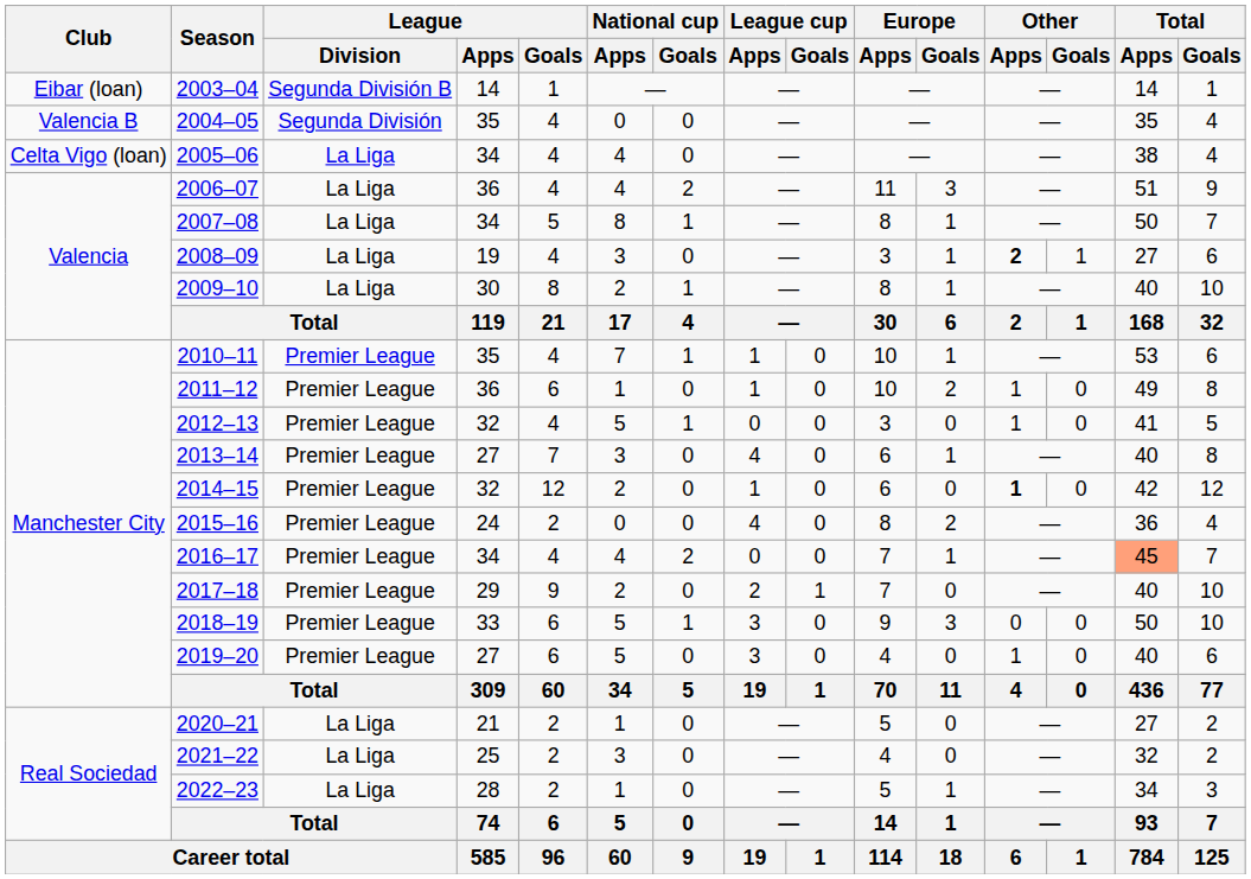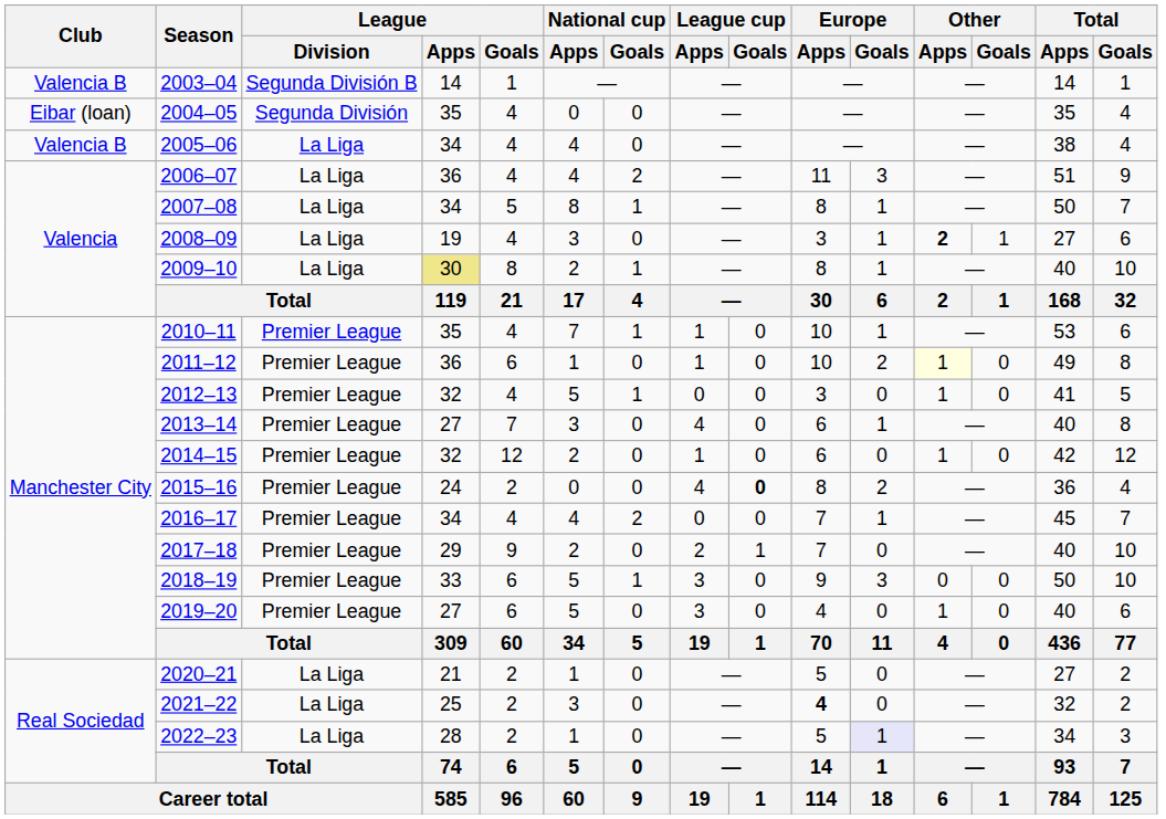2003–04 | Club: Eibar (loan) -> Valencia B
2004–05 | Club: Valencia B -> Eibar (loan)
2005–06 | Club: Celta Vigo (loan) -> Valencia B
2009–10 | League / Apps: no background -> khaki background
2011–12 | Other / Apps: no background -> lightyellow background
2014–15 | Other / Apps: bold -> normal
2015–16 | League cup / Goals: normal -> bold
2016–17 | Total / Apps: lightsalmon background -> no background
2021–22 | Europe / Apps: normal -> bold
2022–23 | Europe / Goals: no background -> lavender background
